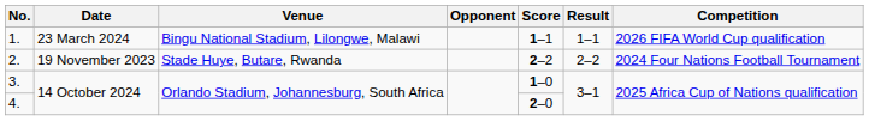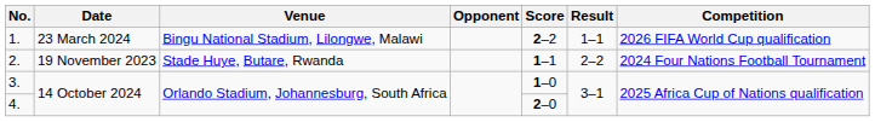1. | Score: 1–1 -> 2–2
2. | Score: 2–2 -> 1–1
